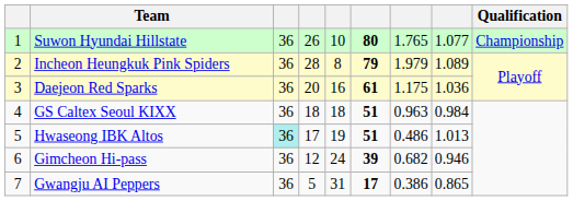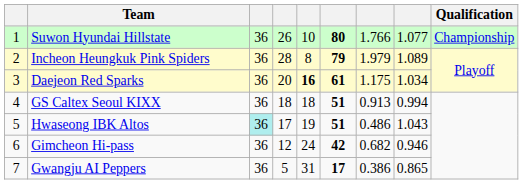Suwon Hyundai Hillstate | column 7: 1.765 -> 1.766
Daejeon Red Sparks | column 5: normal -> bold
Daejeon Red Sparks | column 8: 1.036 -> 1.034
GS Caltex Seoul KIXX | column 7: 0.963 -> 0.913
GS Caltex Seoul KIXX | column 8: 0.984 -> 0.994
Hwaseong IBK Altos | column 8: 1.013 -> 1.043
Gimcheon Hi-pass | column 6: 39 -> 42
